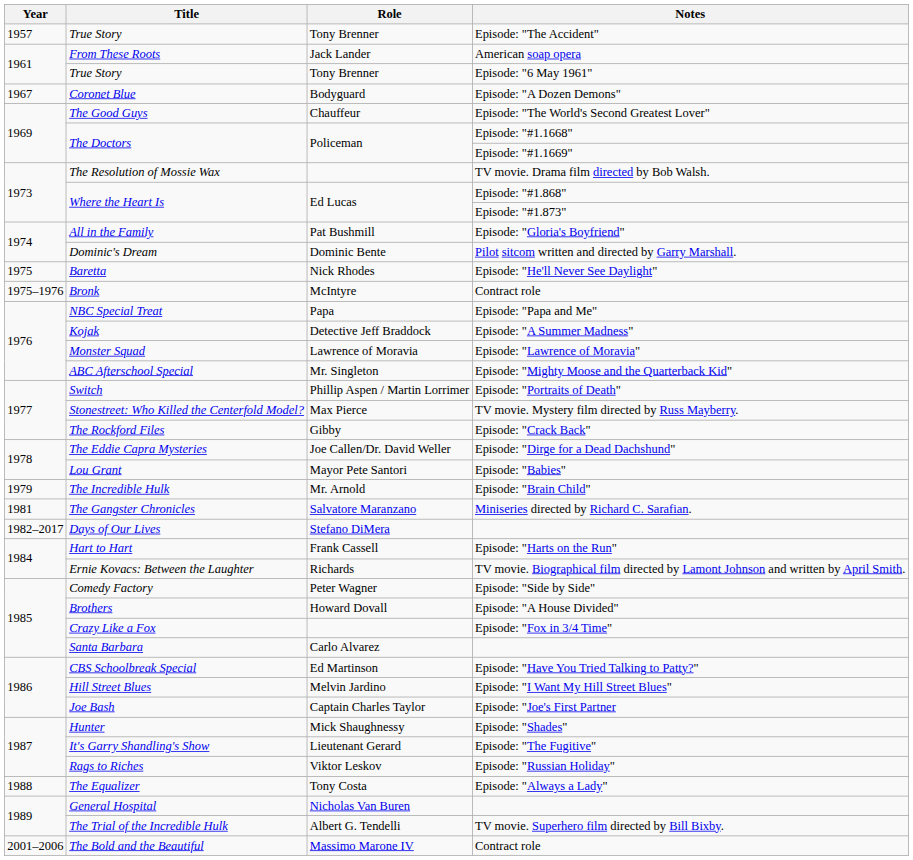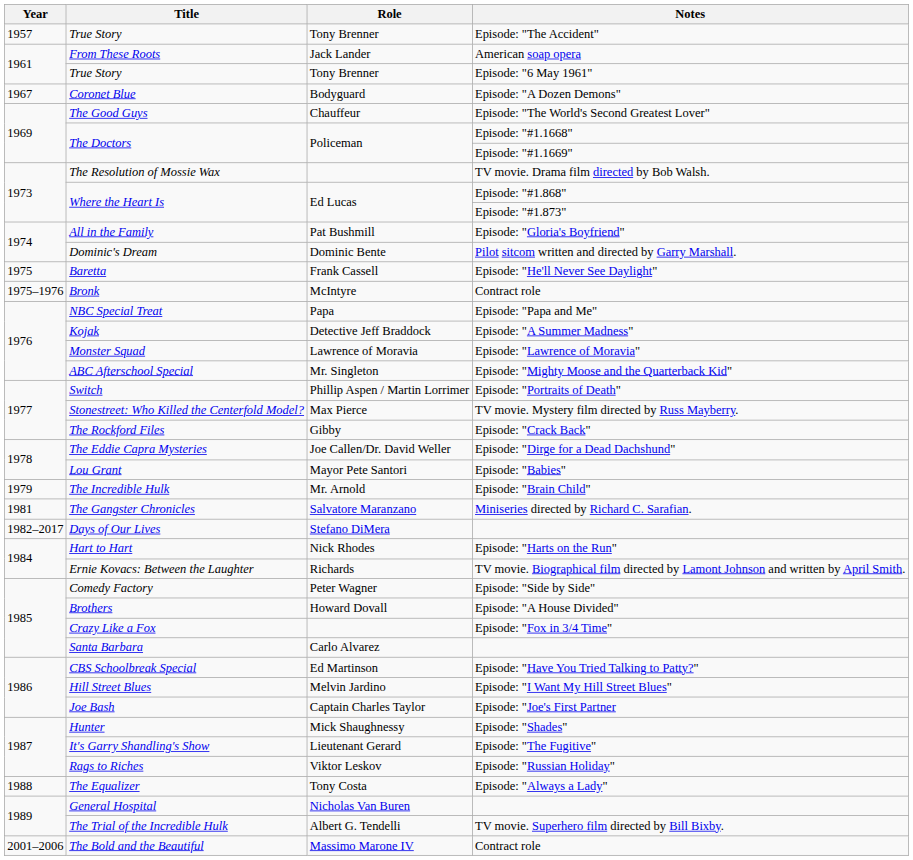Baretta | Role: Nick Rhodes -> Frank Cassell
Hart to Hart | Role: Frank Cassell -> Nick Rhodes
